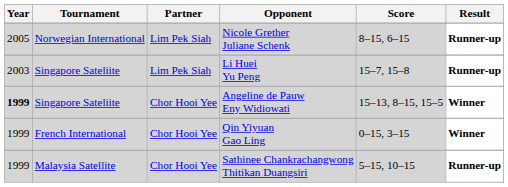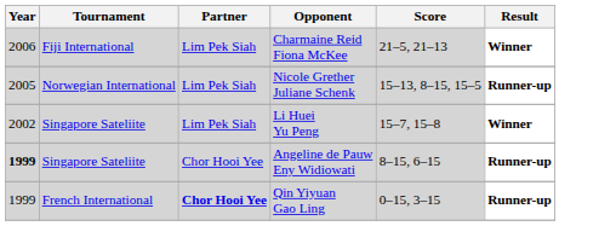+ row: 2006 | Fiji International | Lim Pek Siah | Charmaine Reid Fiona McKee | 21–5, 21–13 | Winner
Nicole Grether Juliane Schenk | Score: 8–15, 6–15 -> 15–13, 8–15, 15–5
Li Huei Yu Peng | Year: 2003 -> 2002
Li Huei Yu Peng | Result: Runner-up -> Winner
Angeline de Pauw Eny Widiowati | Score: 15–13, 8–15, 15–5 -> 8–15, 6–15
Angeline de Pauw Eny Widiowati | Result: Winner -> Runner-up
Qin Yiyuan Gao Ling | Partner: normal -> bold
Qin Yiyuan Gao Ling | Result: Winner -> Runner-up
- row: 1999 | Malaysia Satellite | Chor Hooi Yee | Sathinee Chankrachangwong Thitikan Duangsiri | 5–15, 10–15 | Runner-up
